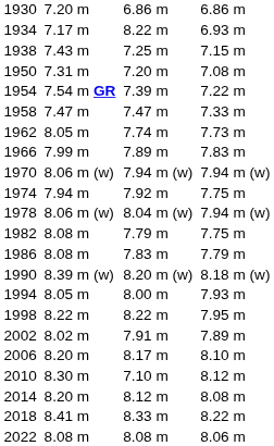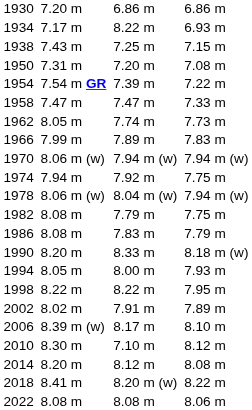1990 | column 3: 8.39 m (w) -> 8.20 m
1990 | column 5: 8.20 m (w) -> 8.33 m
2006 | column 3: 8.20 m -> 8.39 m (w)
2018 | column 5: 8.33 m -> 8.20 m (w)
